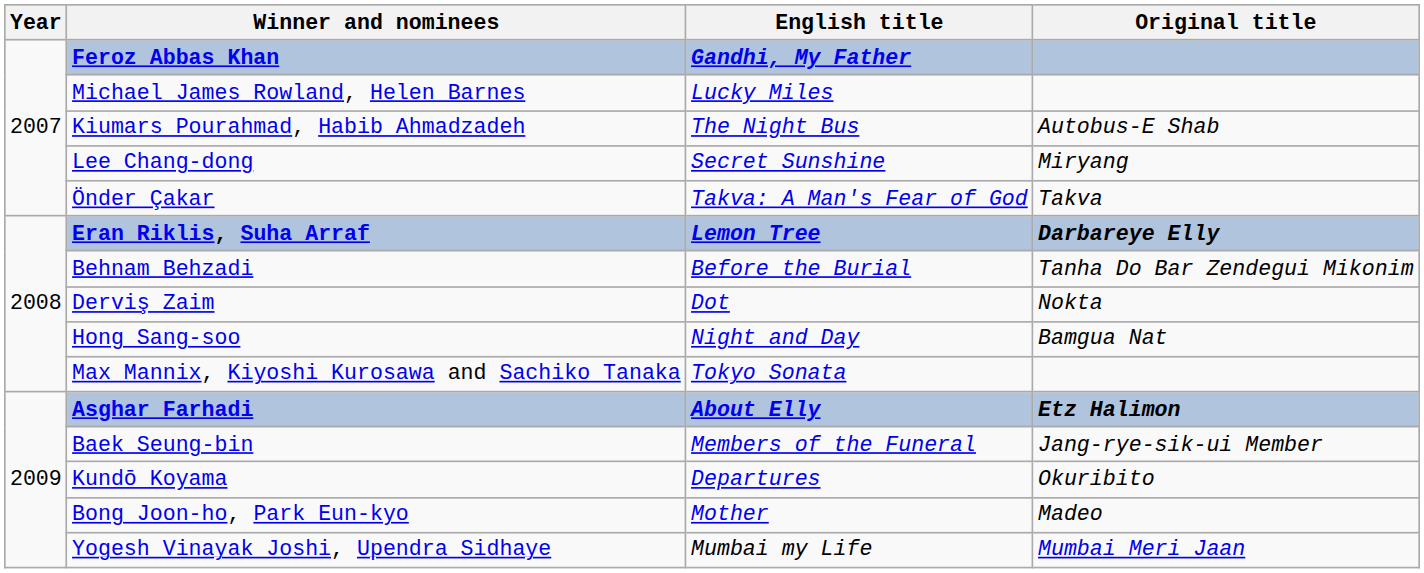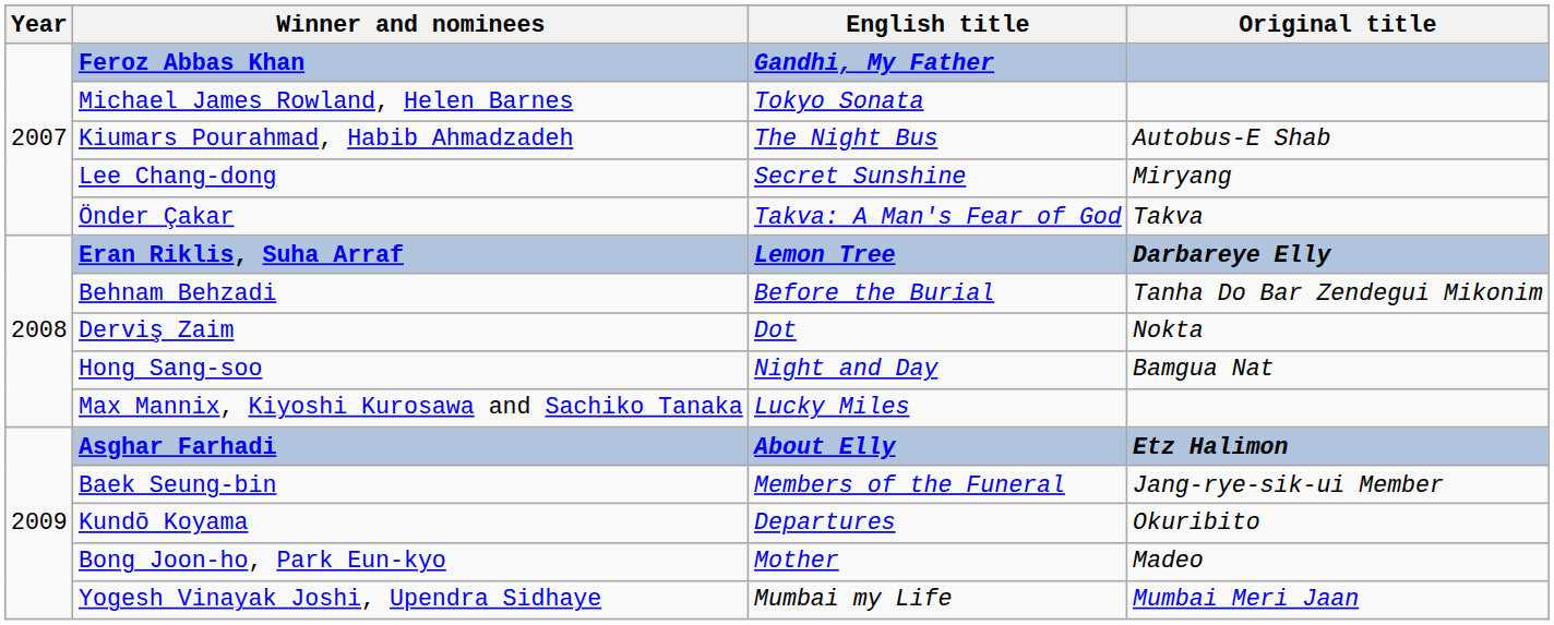Michael James Rowland, Helen Barnes | English title: Lucky Miles -> Tokyo Sonata
Max Mannix, Kiyoshi Kurosawa and Sachiko Tanaka | English title: Tokyo Sonata -> Lucky Miles
